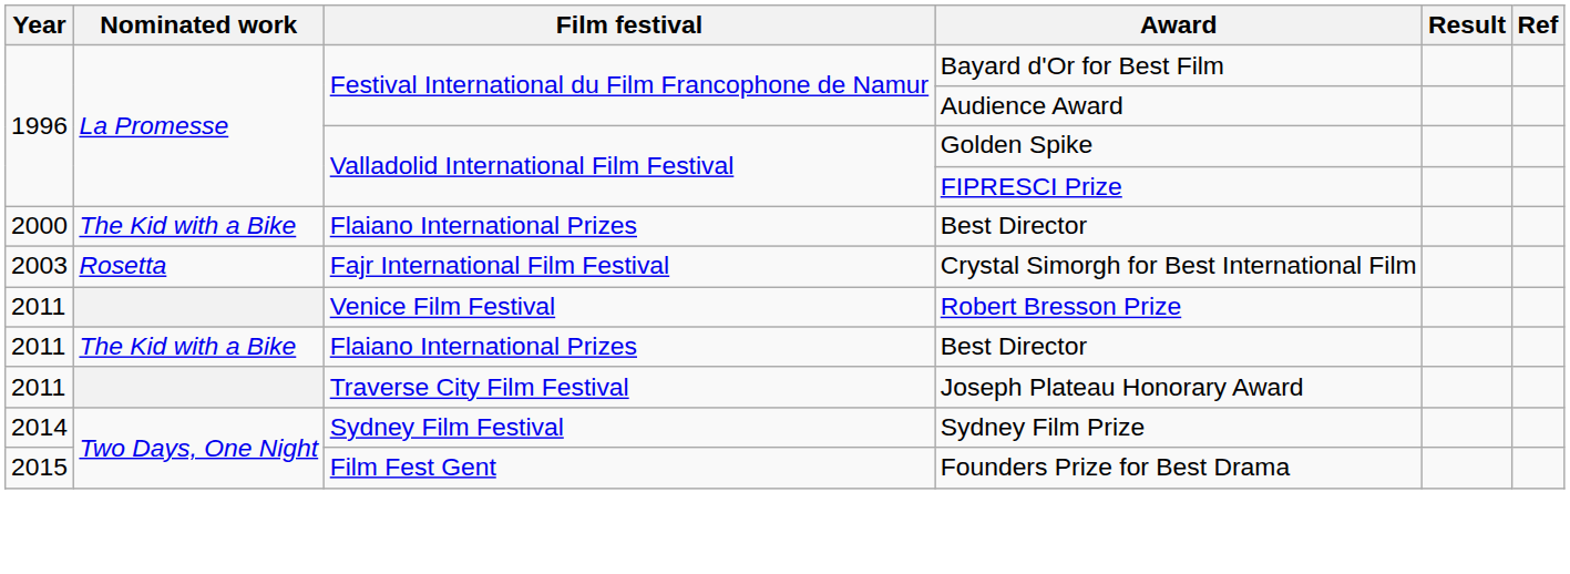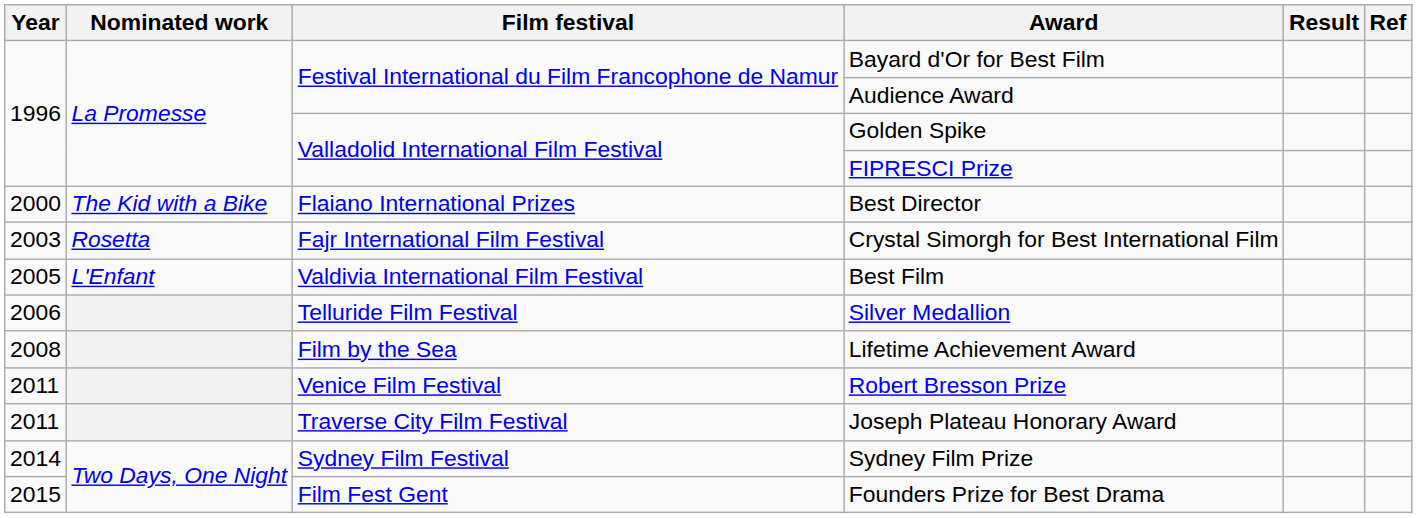+ row: 2005 | L'Enfant | Valdivia International Film Festival | Best Film
+ row: 2006 | Telluride Film Festival | Silver Medallion
+ row: 2008 | Film by the Sea | Lifetime Achievement Award
- row: 2011 | The Kid with a Bike | Flaiano International Prizes | Best Director
